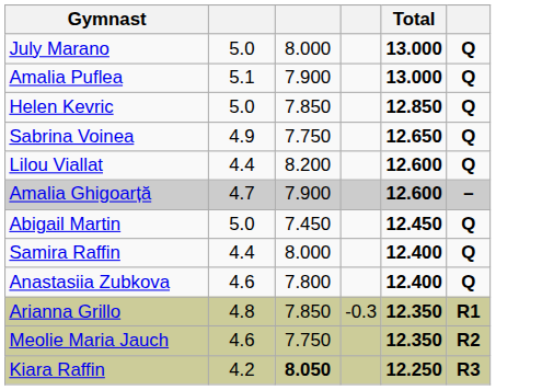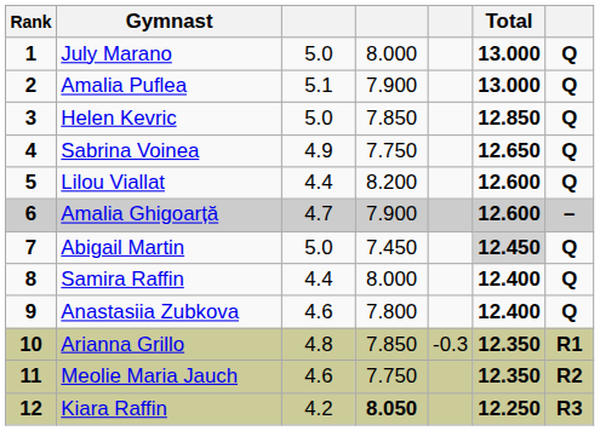+ column: Rank | 1 | 2 | 3 | 4 | 5 | 6 | 7 | 8 | 9 | 10 | 11 | 12
Abigail Martin | Total: no background -> lightgrey background
